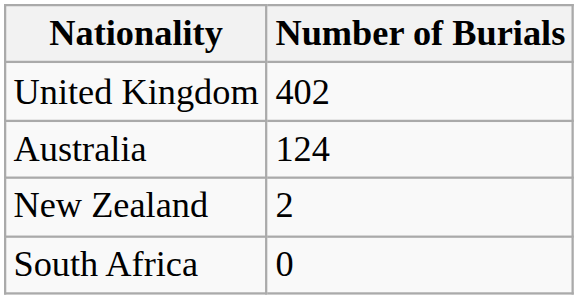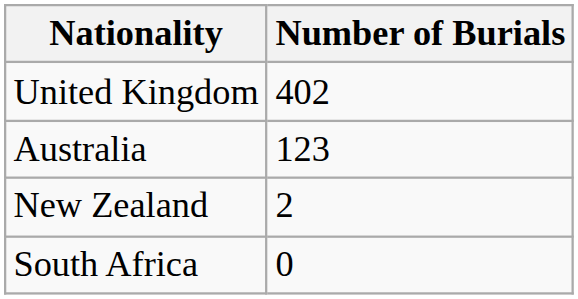Australia | Number of Burials: 124 -> 123
